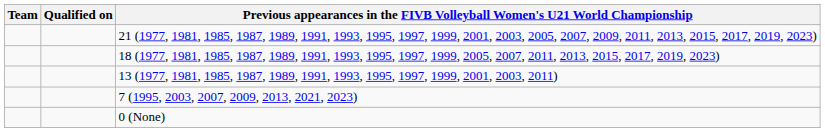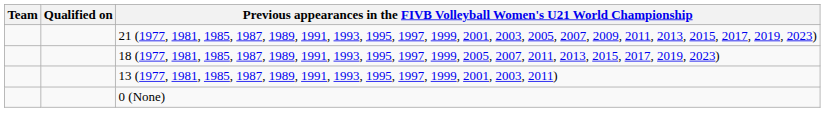- row: 7 (1995, 2003, 2007, 2009, 2013, 2021, 2023)
